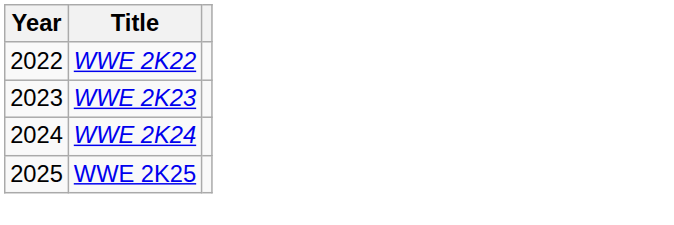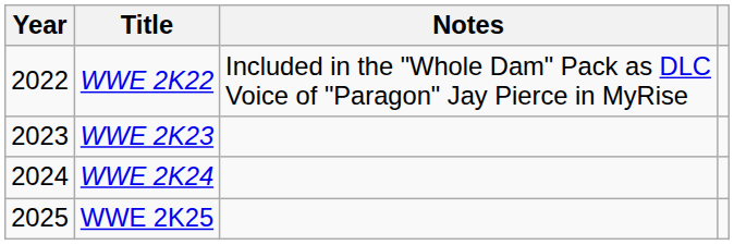+ column: Notes | Included in the "Whole Dam" Pack as DLC Voice of "Paragon" Jay Pierce in MyRise
